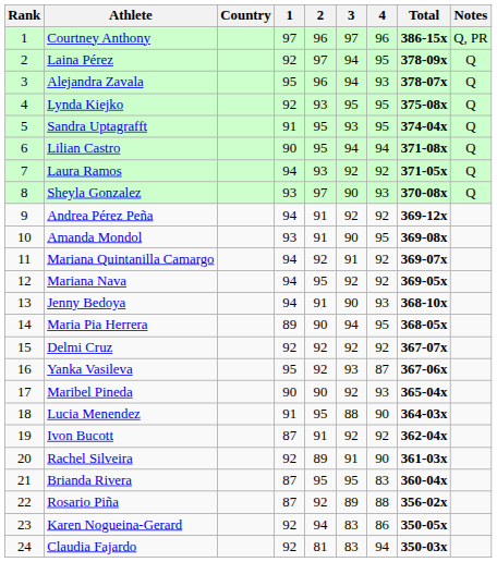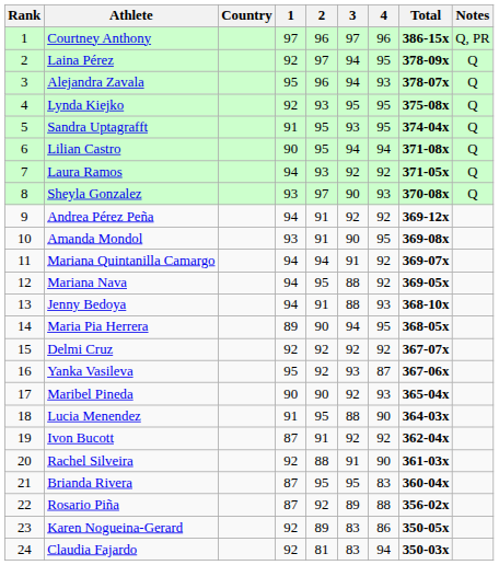Mariana Quintanilla Camargo | 2: 92 -> 94
Mariana Nava | 3: 92 -> 88
Jenny Bedoya | 3: 90 -> 88
Rachel Silveira | 2: 89 -> 88
Karen Nogueina-Gerard | 2: 94 -> 89
